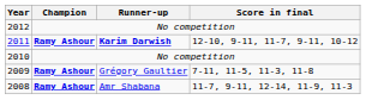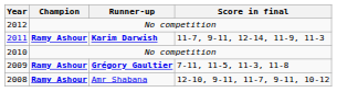2011 | Score in final: 12-10, 9-11, 11-7, 9-11, 10-12 -> 11-7, 9-11, 12-14, 11-9, 11-3
2009 | Runner-up: normal -> bold
2008 | Score in final: 11-7, 9-11, 12-14, 11-9, 11-3 -> 12-10, 9-11, 11-7, 9-11, 10-12
